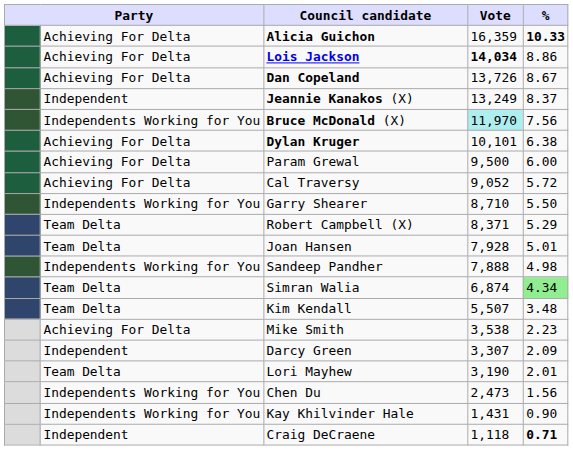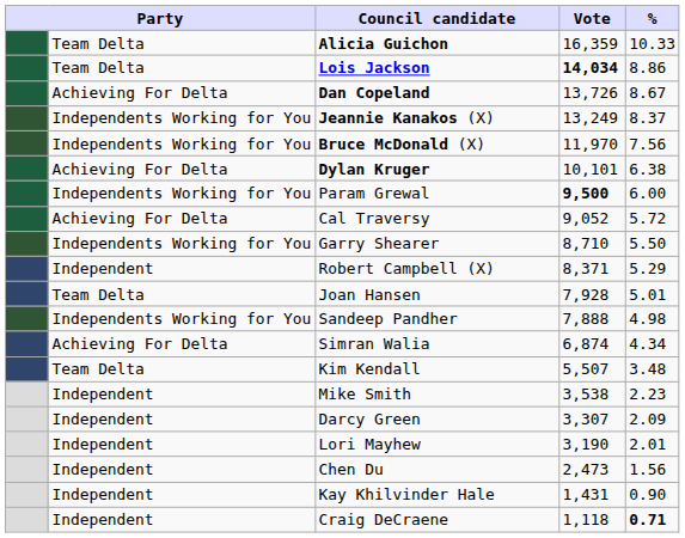Alicia Guichon | column 2: Achieving For Delta -> Team Delta
Alicia Guichon | %: bold -> normal
Lois Jackson | column 2: Achieving For Delta -> Team Delta
Jeannie Kanakos (X) | column 2: Independent -> Independents Working for You
Bruce McDonald (X) | Vote: paleturquoise background -> no background
Param Grewal | column 2: Achieving For Delta -> Independents Working for You
Param Grewal | Vote: normal -> bold
Robert Campbell (X) | column 2: Team Delta -> Independent
Simran Walia | column 2: Team Delta -> Achieving For Delta
Simran Walia | %: lightgreen background -> no background
Mike Smith | column 2: Achieving For Delta -> Independent
Lori Mayhew | column 2: Team Delta -> Independent
Chen Du | column 2: Independents Working for You -> Independent
Kay Khilvinder Hale | column 2: Independents Working for You -> Independent
